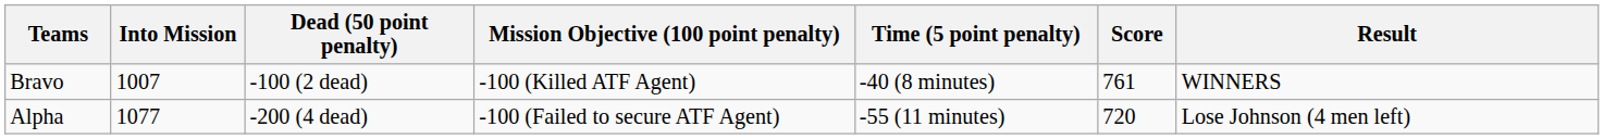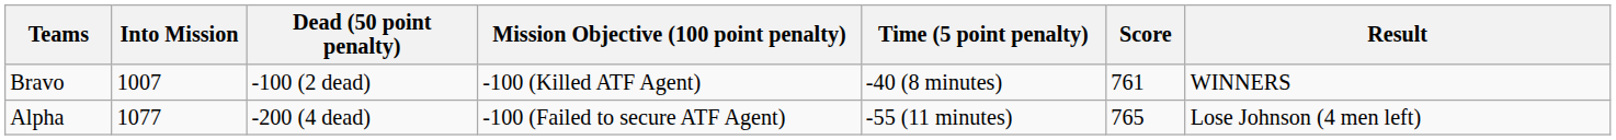Alpha | Score: 720 -> 765
